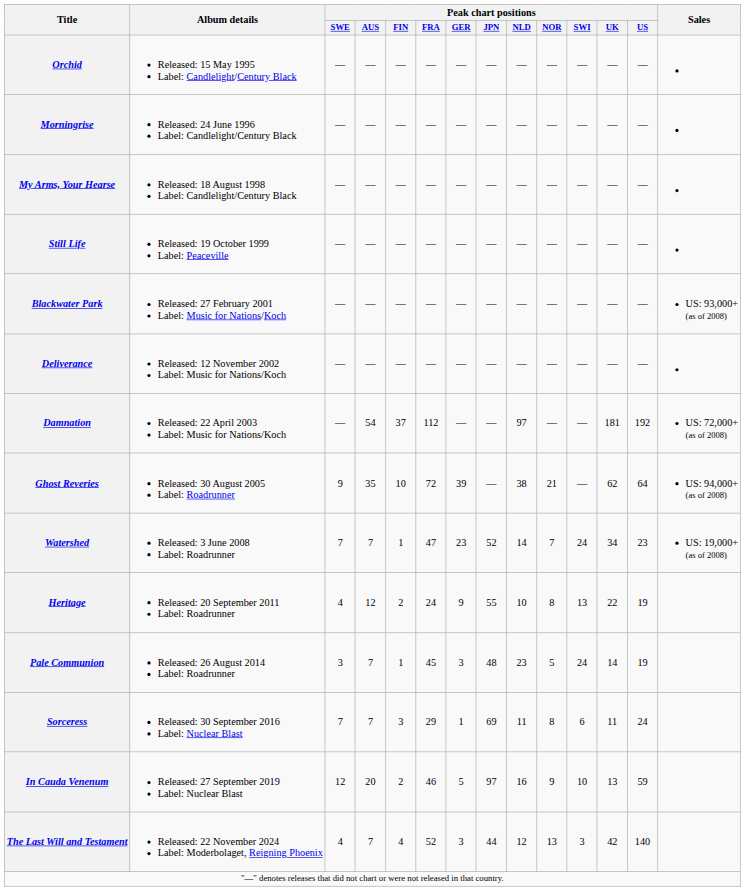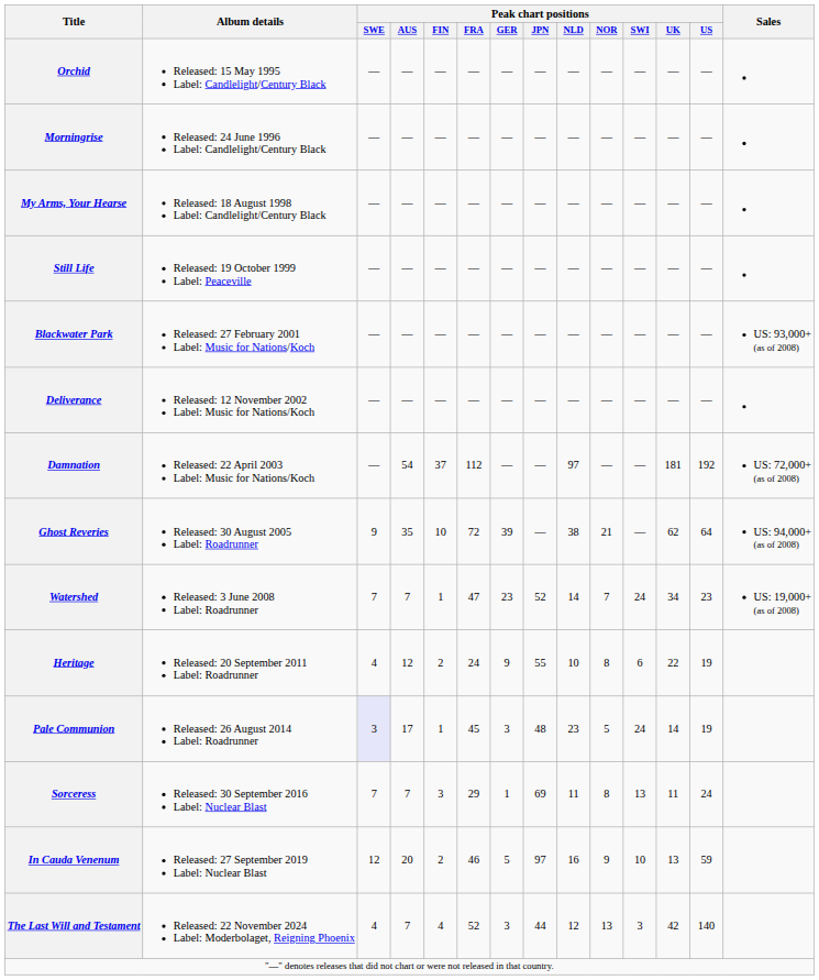Heritage | Peak chart positions / SWI: 13 -> 6
Pale Communion | Peak chart positions / SWE: no background -> lavender background
Pale Communion | Peak chart positions / AUS: 7 -> 17
Sorceress | Peak chart positions / SWI: 6 -> 13
